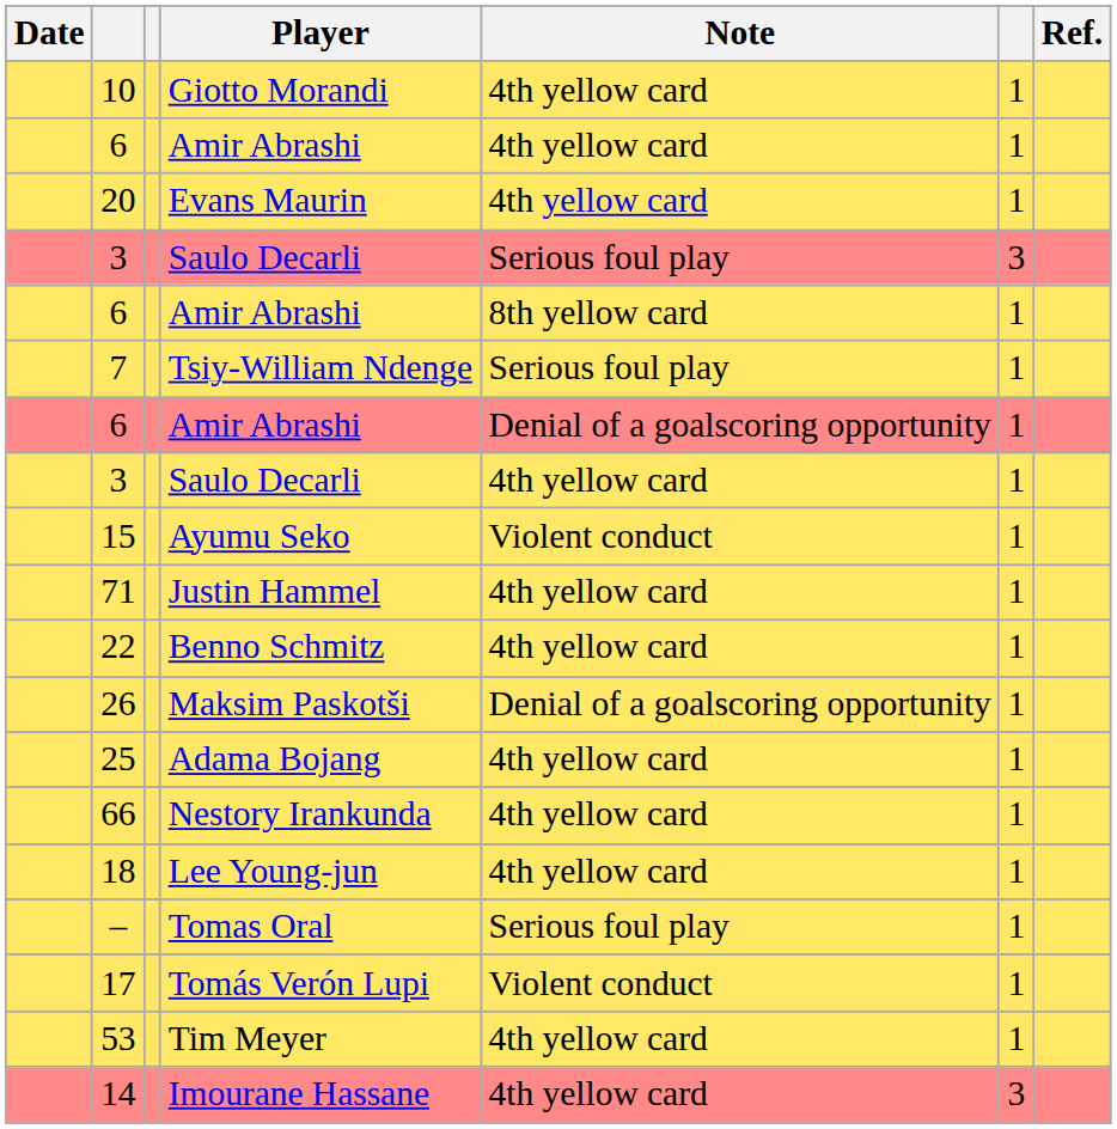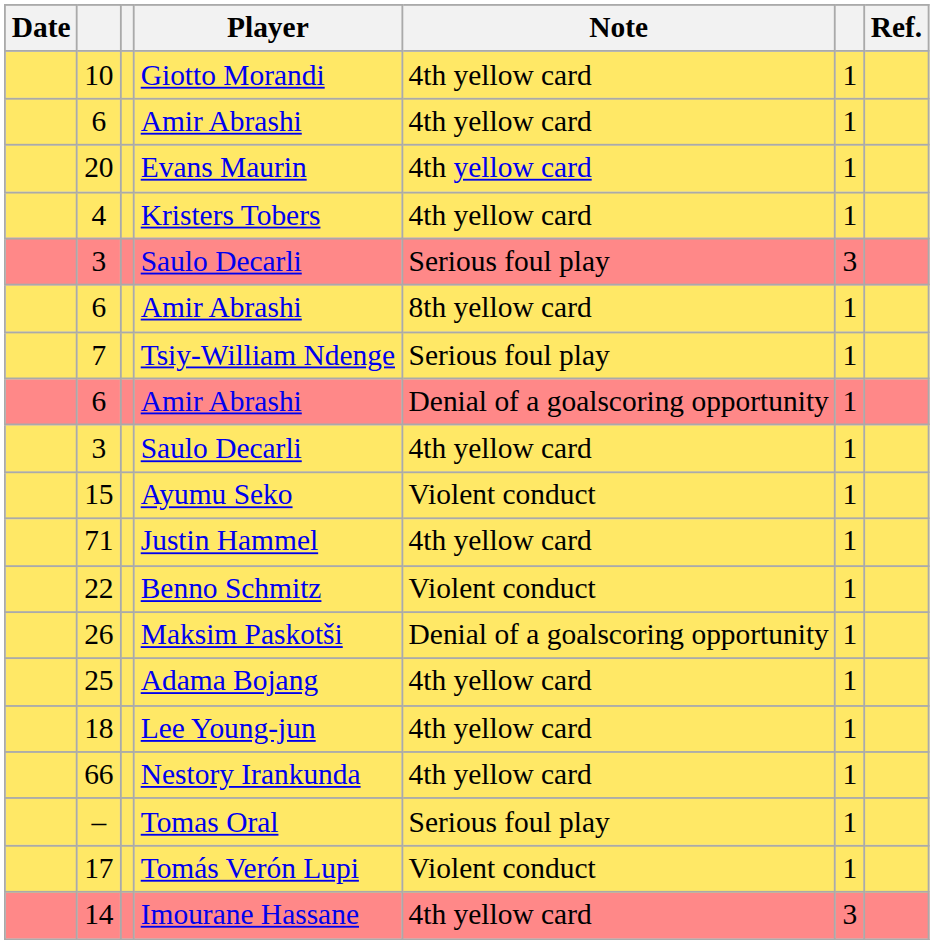+ row: 4 | Kristers Tobers | 4th yellow card | 1
22 | Note: 4th yellow card -> Violent conduct
rows swapped: 66 <-> 18
- row: 53 | Tim Meyer | 4th yellow card | 1
